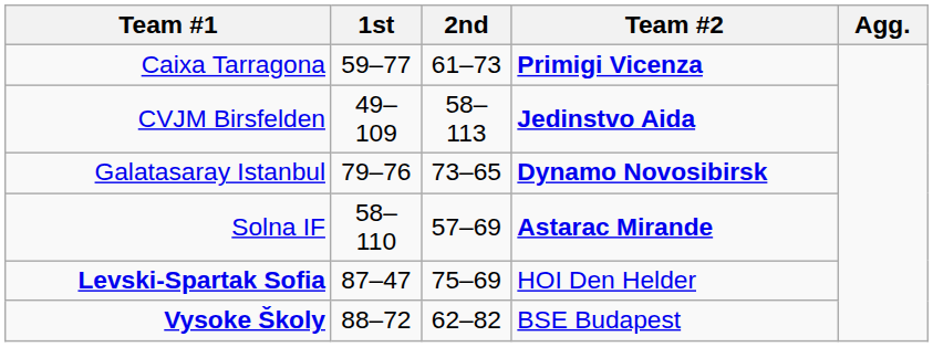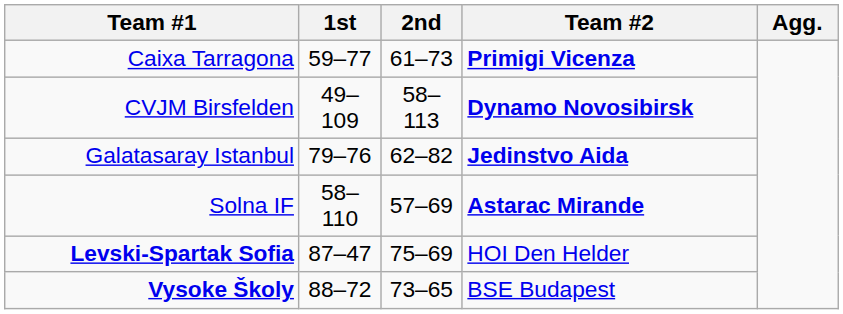CVJM Birsfelden | Team #2: Jedinstvo Aida -> Dynamo Novosibirsk
Galatasaray Istanbul | 2nd: 73–65 -> 62–82
Galatasaray Istanbul | Team #2: Dynamo Novosibirsk -> Jedinstvo Aida
Vysoke Školy | 2nd: 62–82 -> 73–65
